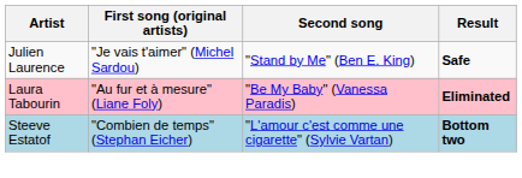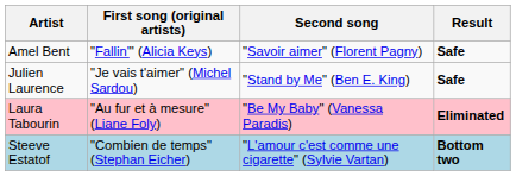+ row: Amel Bent | "Fallin'" (Alicia Keys) | "Savoir aimer" (Florent Pagny) | Safe
